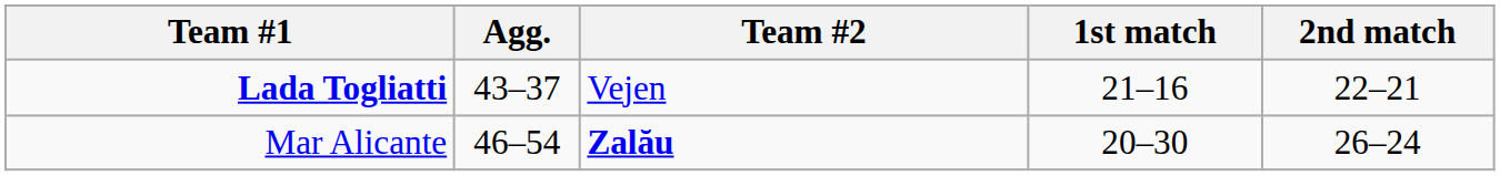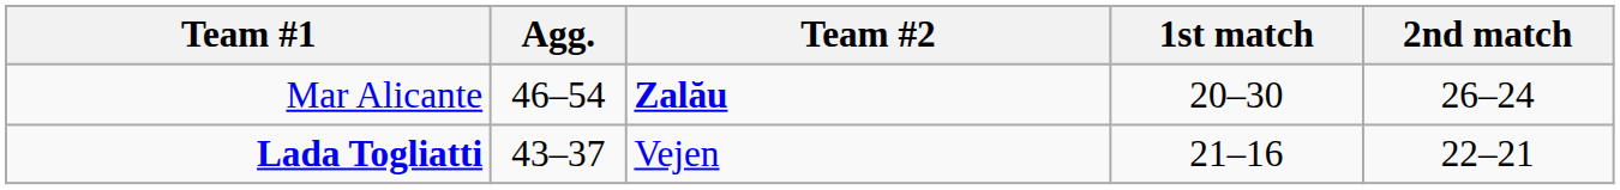rows swapped: Lada Togliatti <-> Mar Alicante
